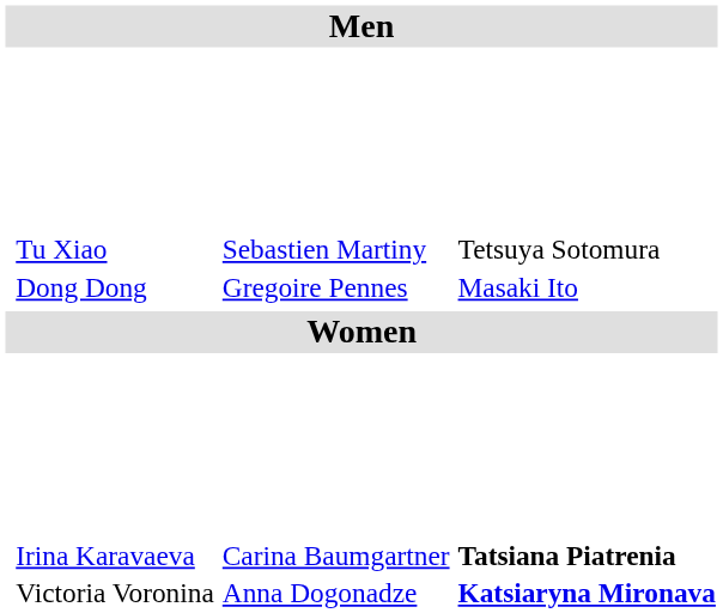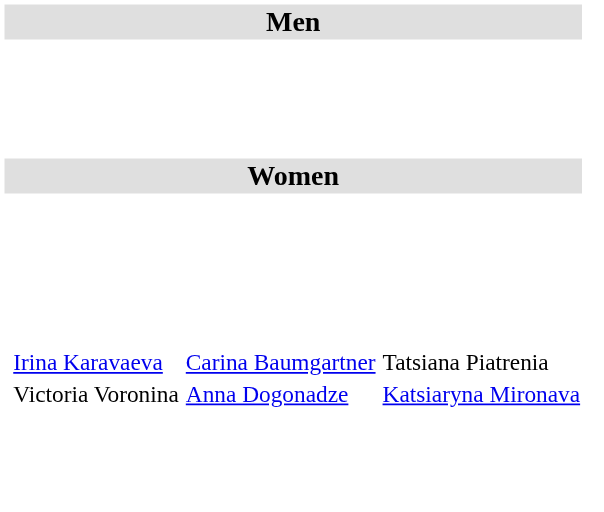- row: Tu Xiao Dong Dong | Sebastien Martiny Gregoire Pennes | Tetsuya Sotomura Masaki Ito
Irina Karavaeva Victoria Voronina | column 4: bold -> normal
